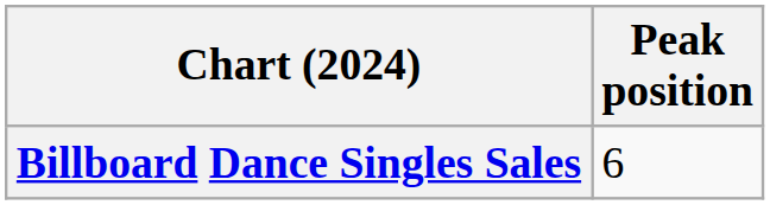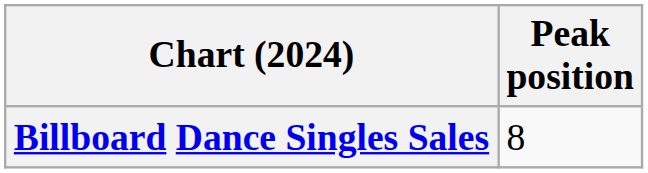Billboard Dance Singles Sales | Peak position: 6 -> 8
